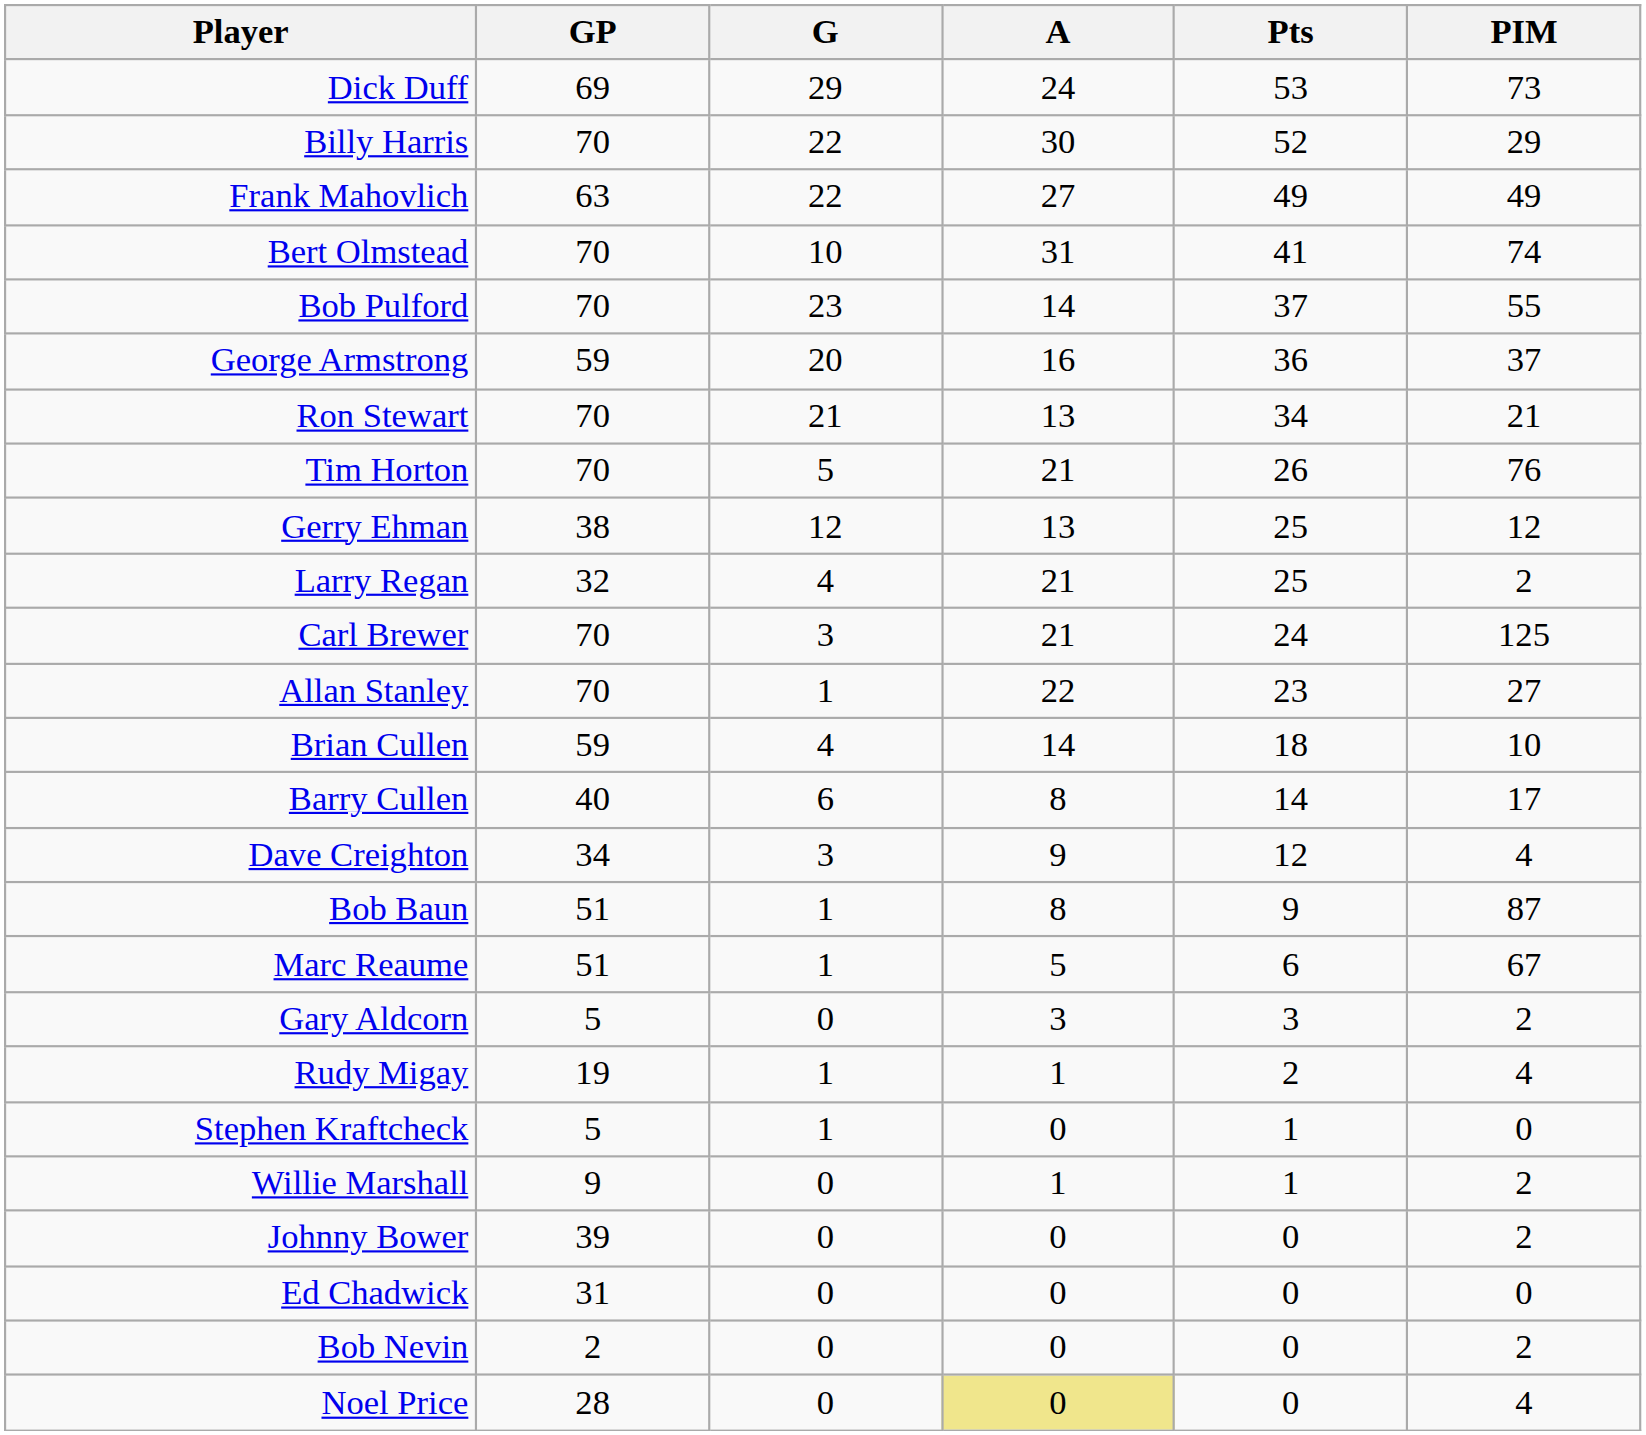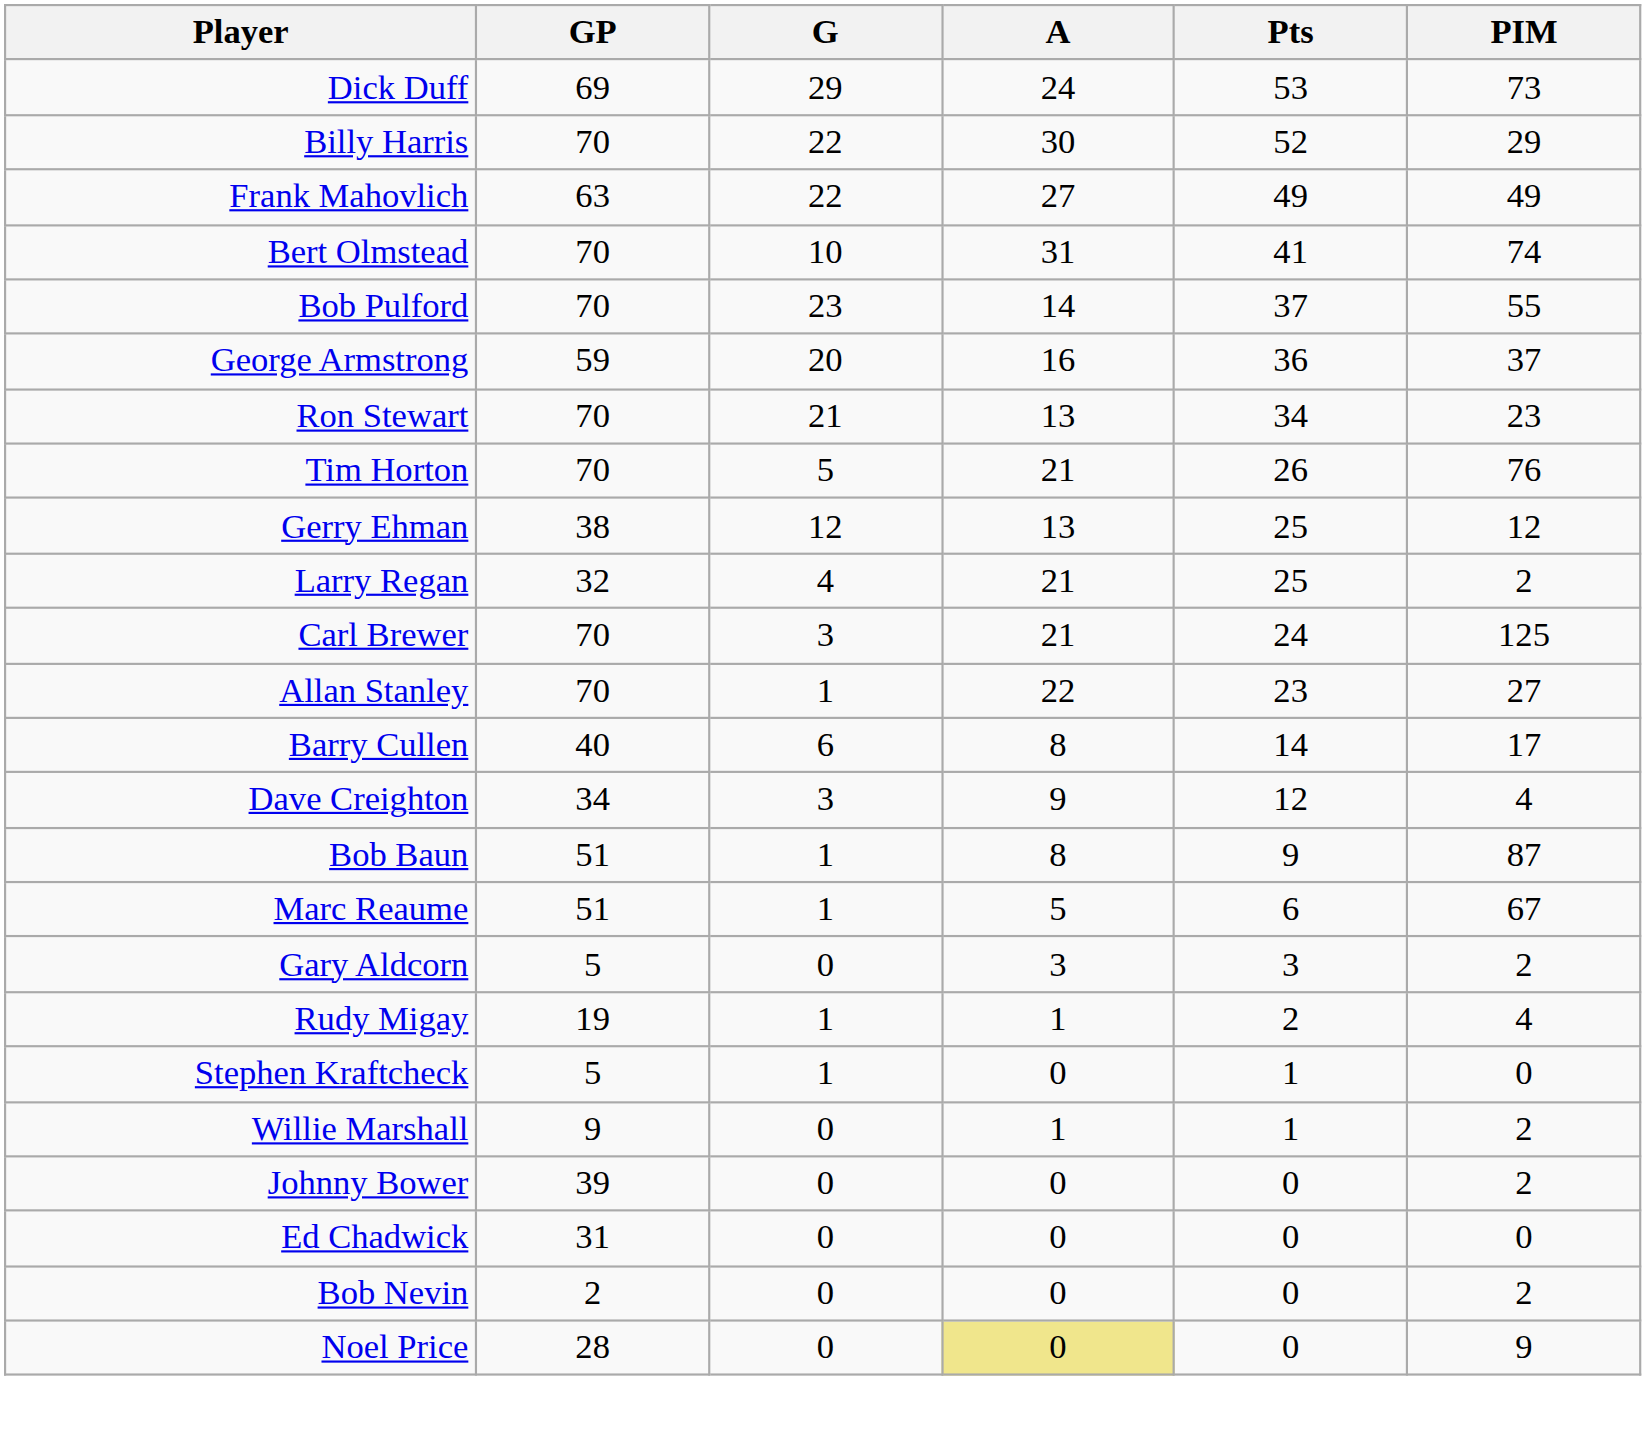Ron Stewart | PIM: 21 -> 23
- row: Brian Cullen | 59 | 4 | 14 | 18 | 10
Noel Price | PIM: 4 -> 9
